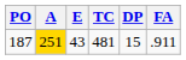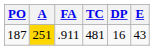columns swapped: E <-> FA
187 | DP: 15 -> 16
